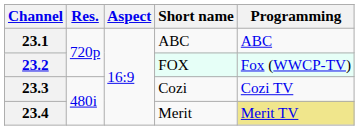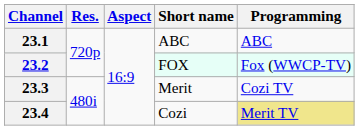23.3 | Short name: Cozi -> Merit
23.4 | Short name: Merit -> Cozi
